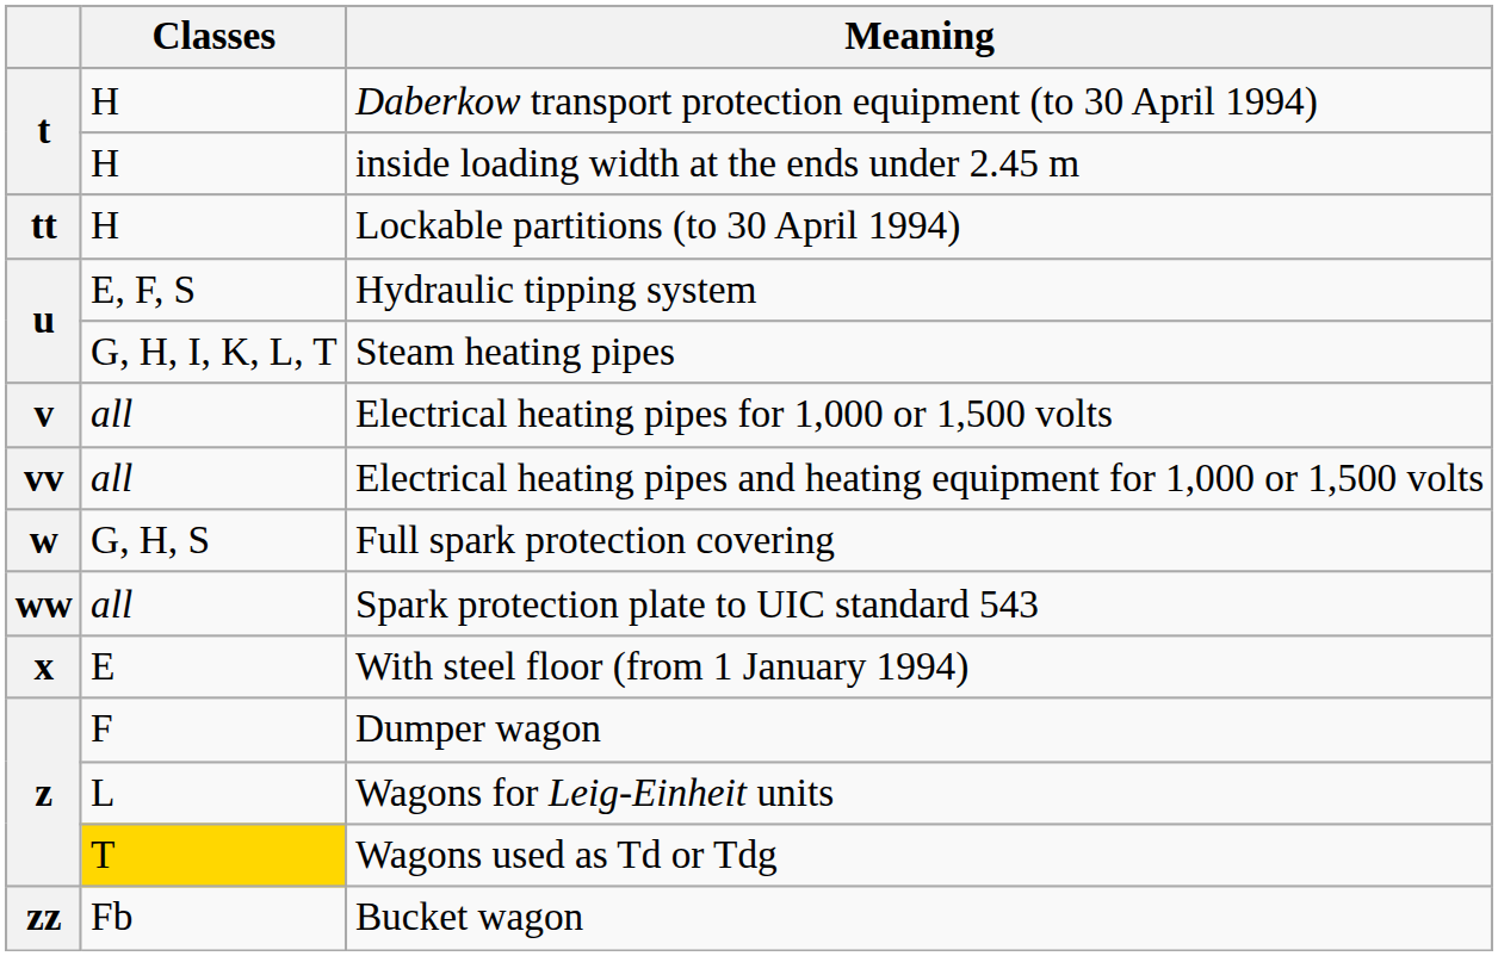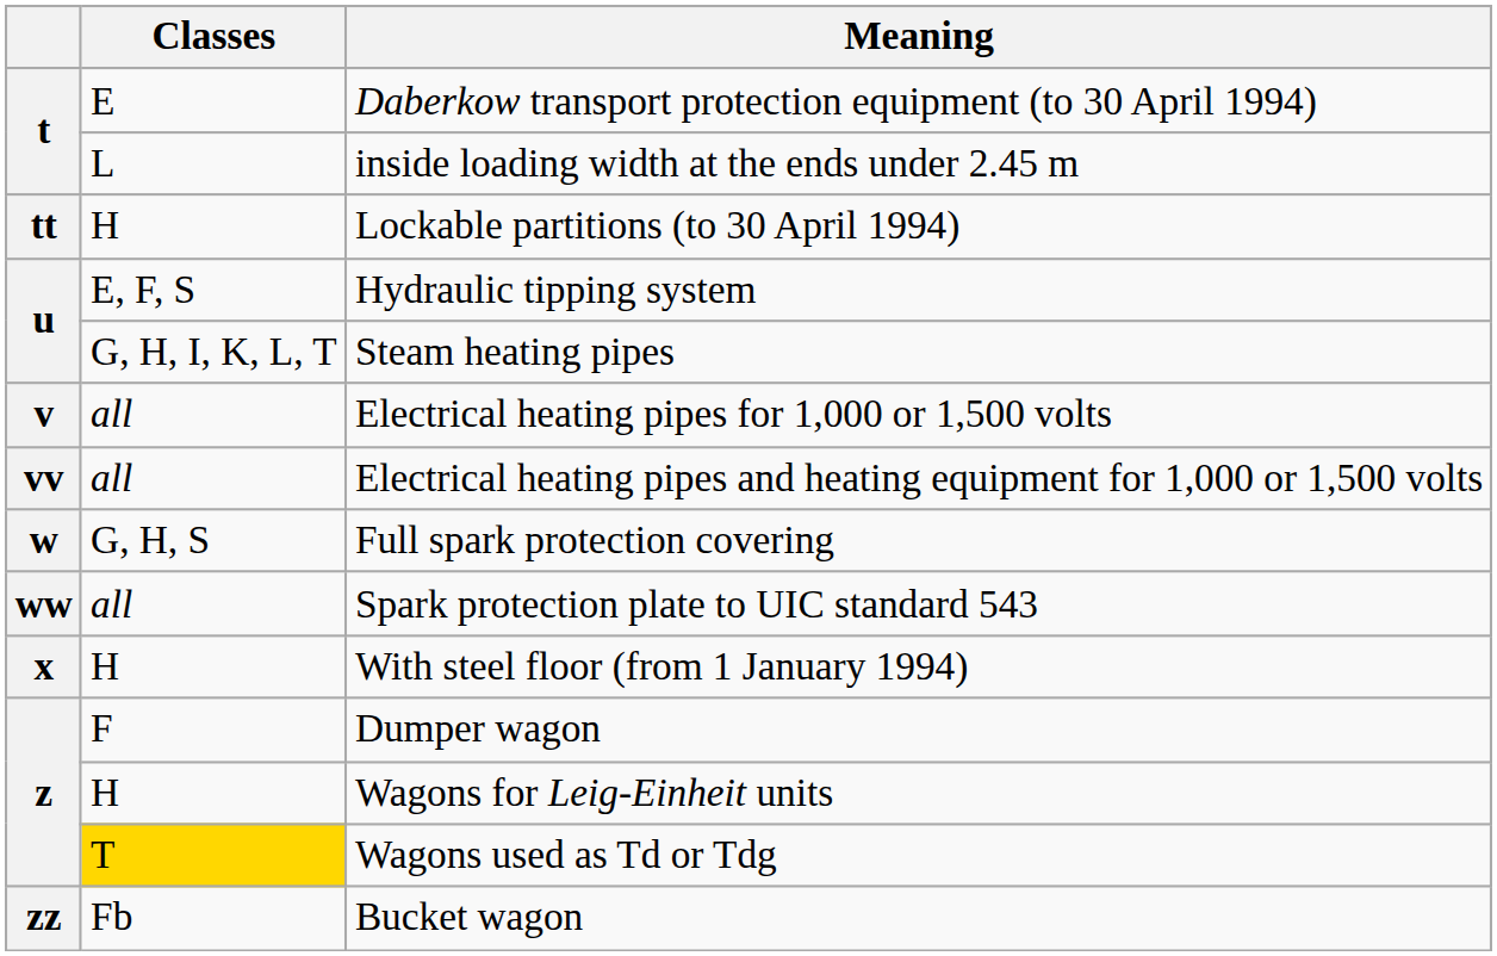Daberkow transport protection equipment (to 30 April 1994) | Classes: H -> E
inside loading width at the ends under 2.45 m | Classes: H -> L
With steel floor (from 1 January 1994) | Classes: E -> H
Wagons for Leig-Einheit units | Classes: L -> H
